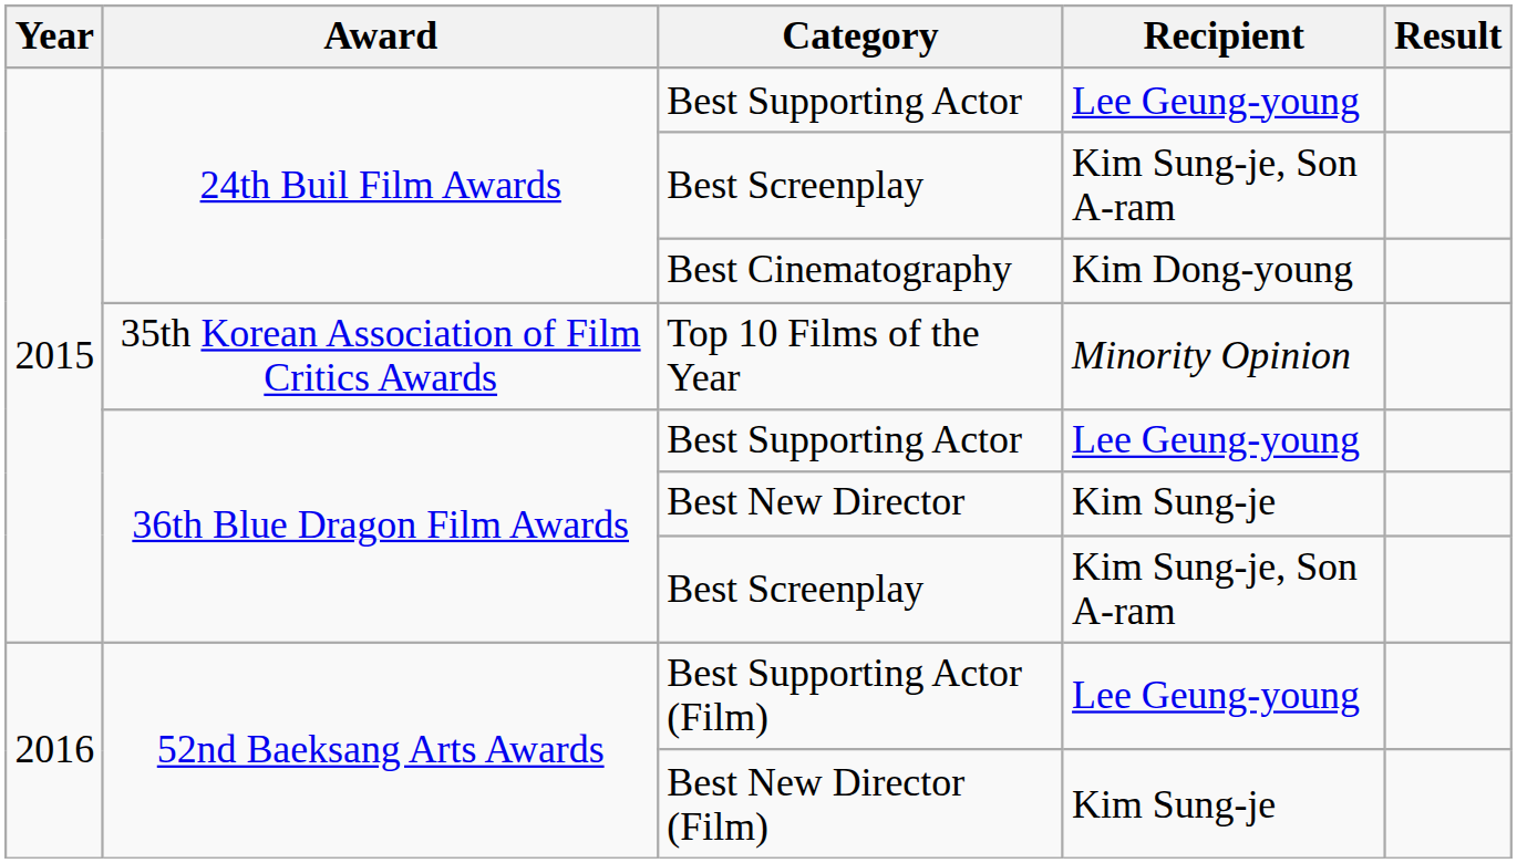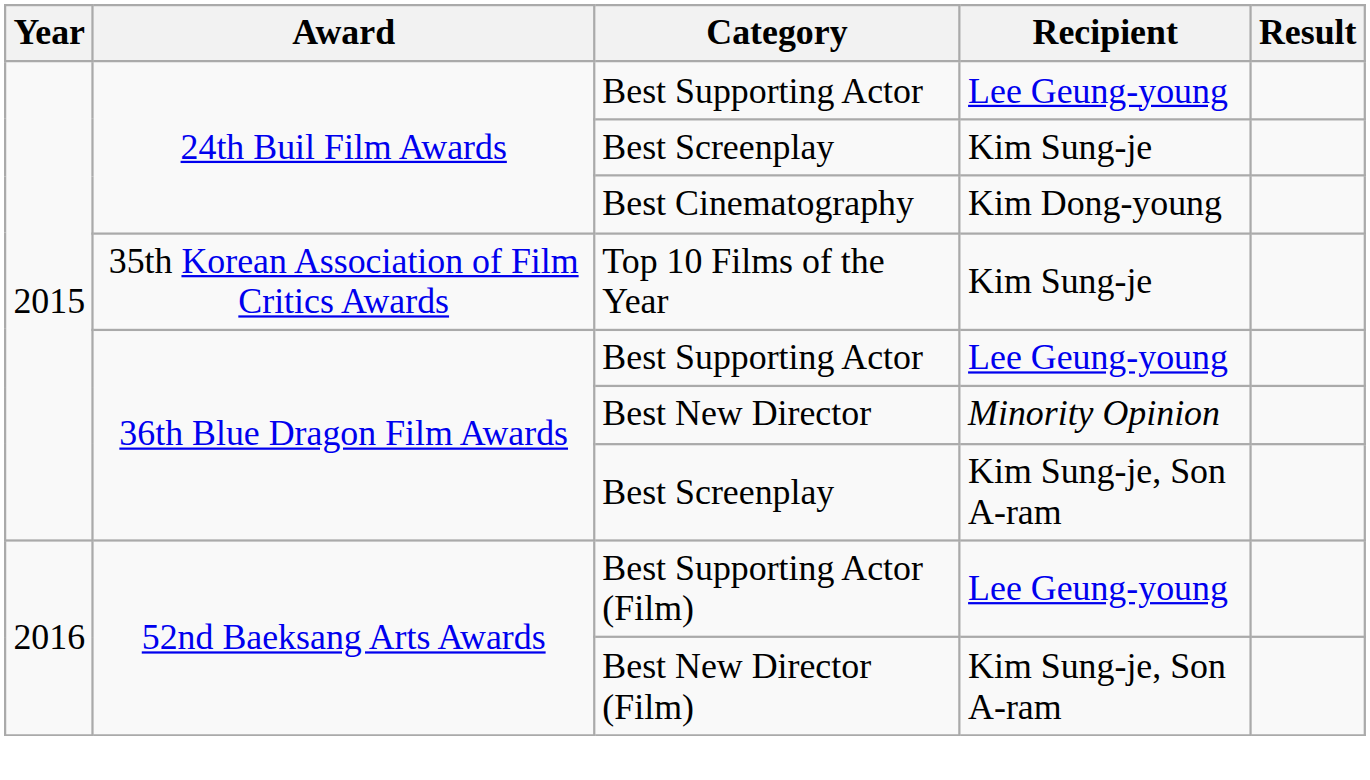24th Buil Film Awards / Best Screenplay | Recipient: Kim Sung-je, Son A-ram -> Kim Sung-je
Top 10 Films of the Year | Recipient: Minority Opinion -> Kim Sung-je
Best New Director | Recipient: Kim Sung-je -> Minority Opinion
Best New Director (Film) | Recipient: Kim Sung-je -> Kim Sung-je, Son A-ram
